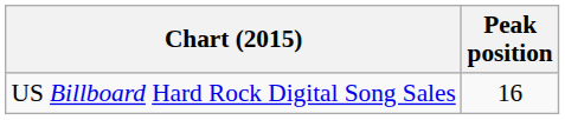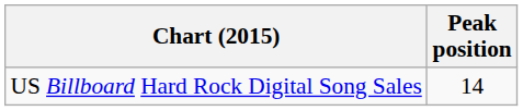US Billboard Hard Rock Digital Song Sales | Peak position: 16 -> 14
